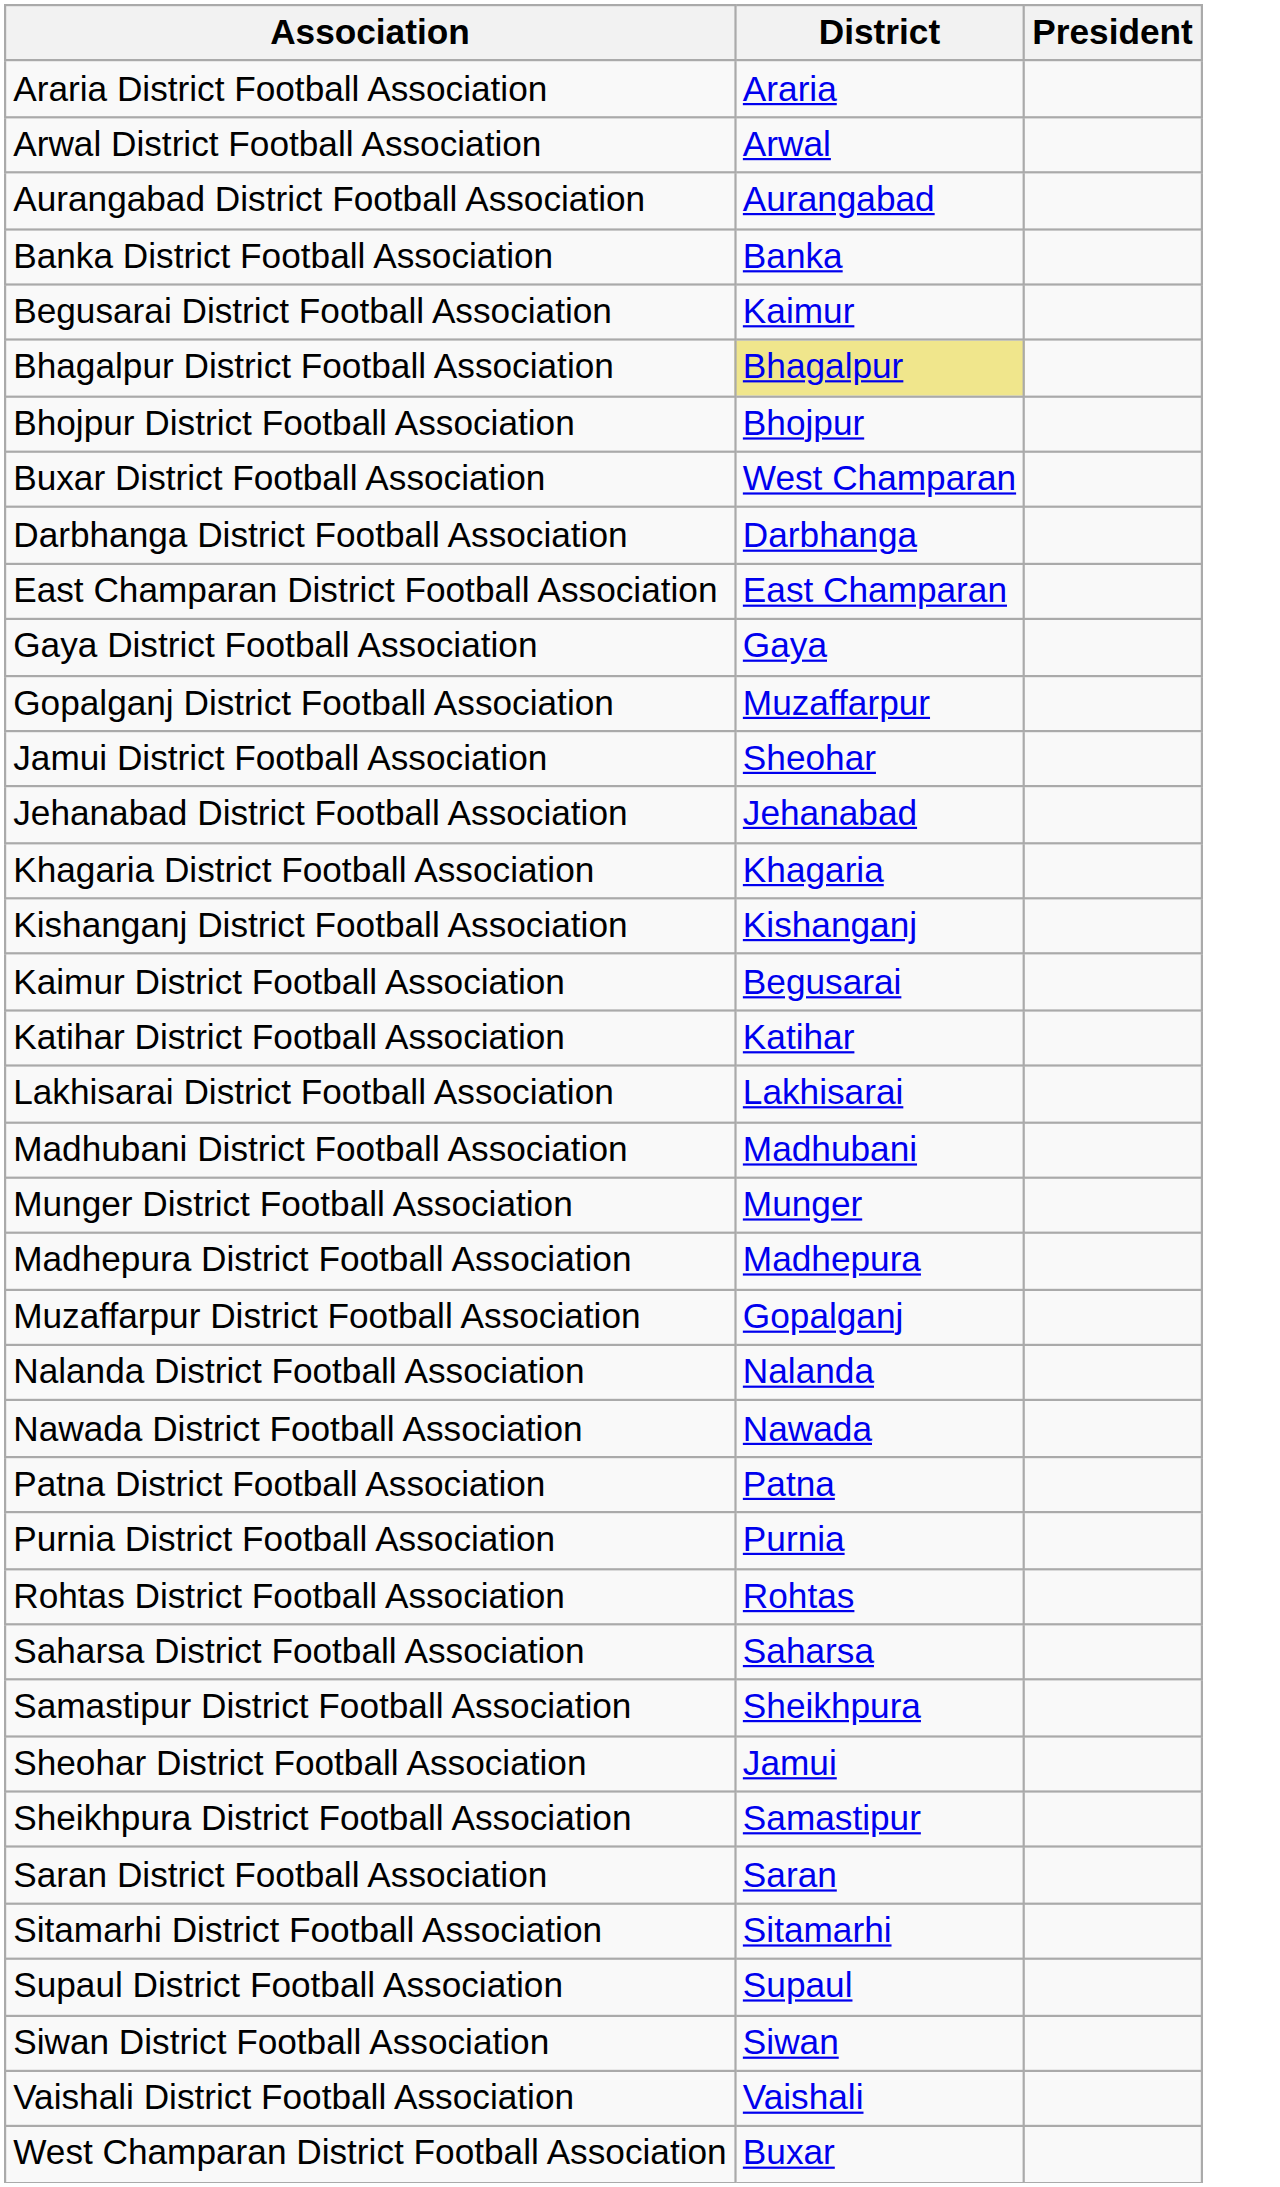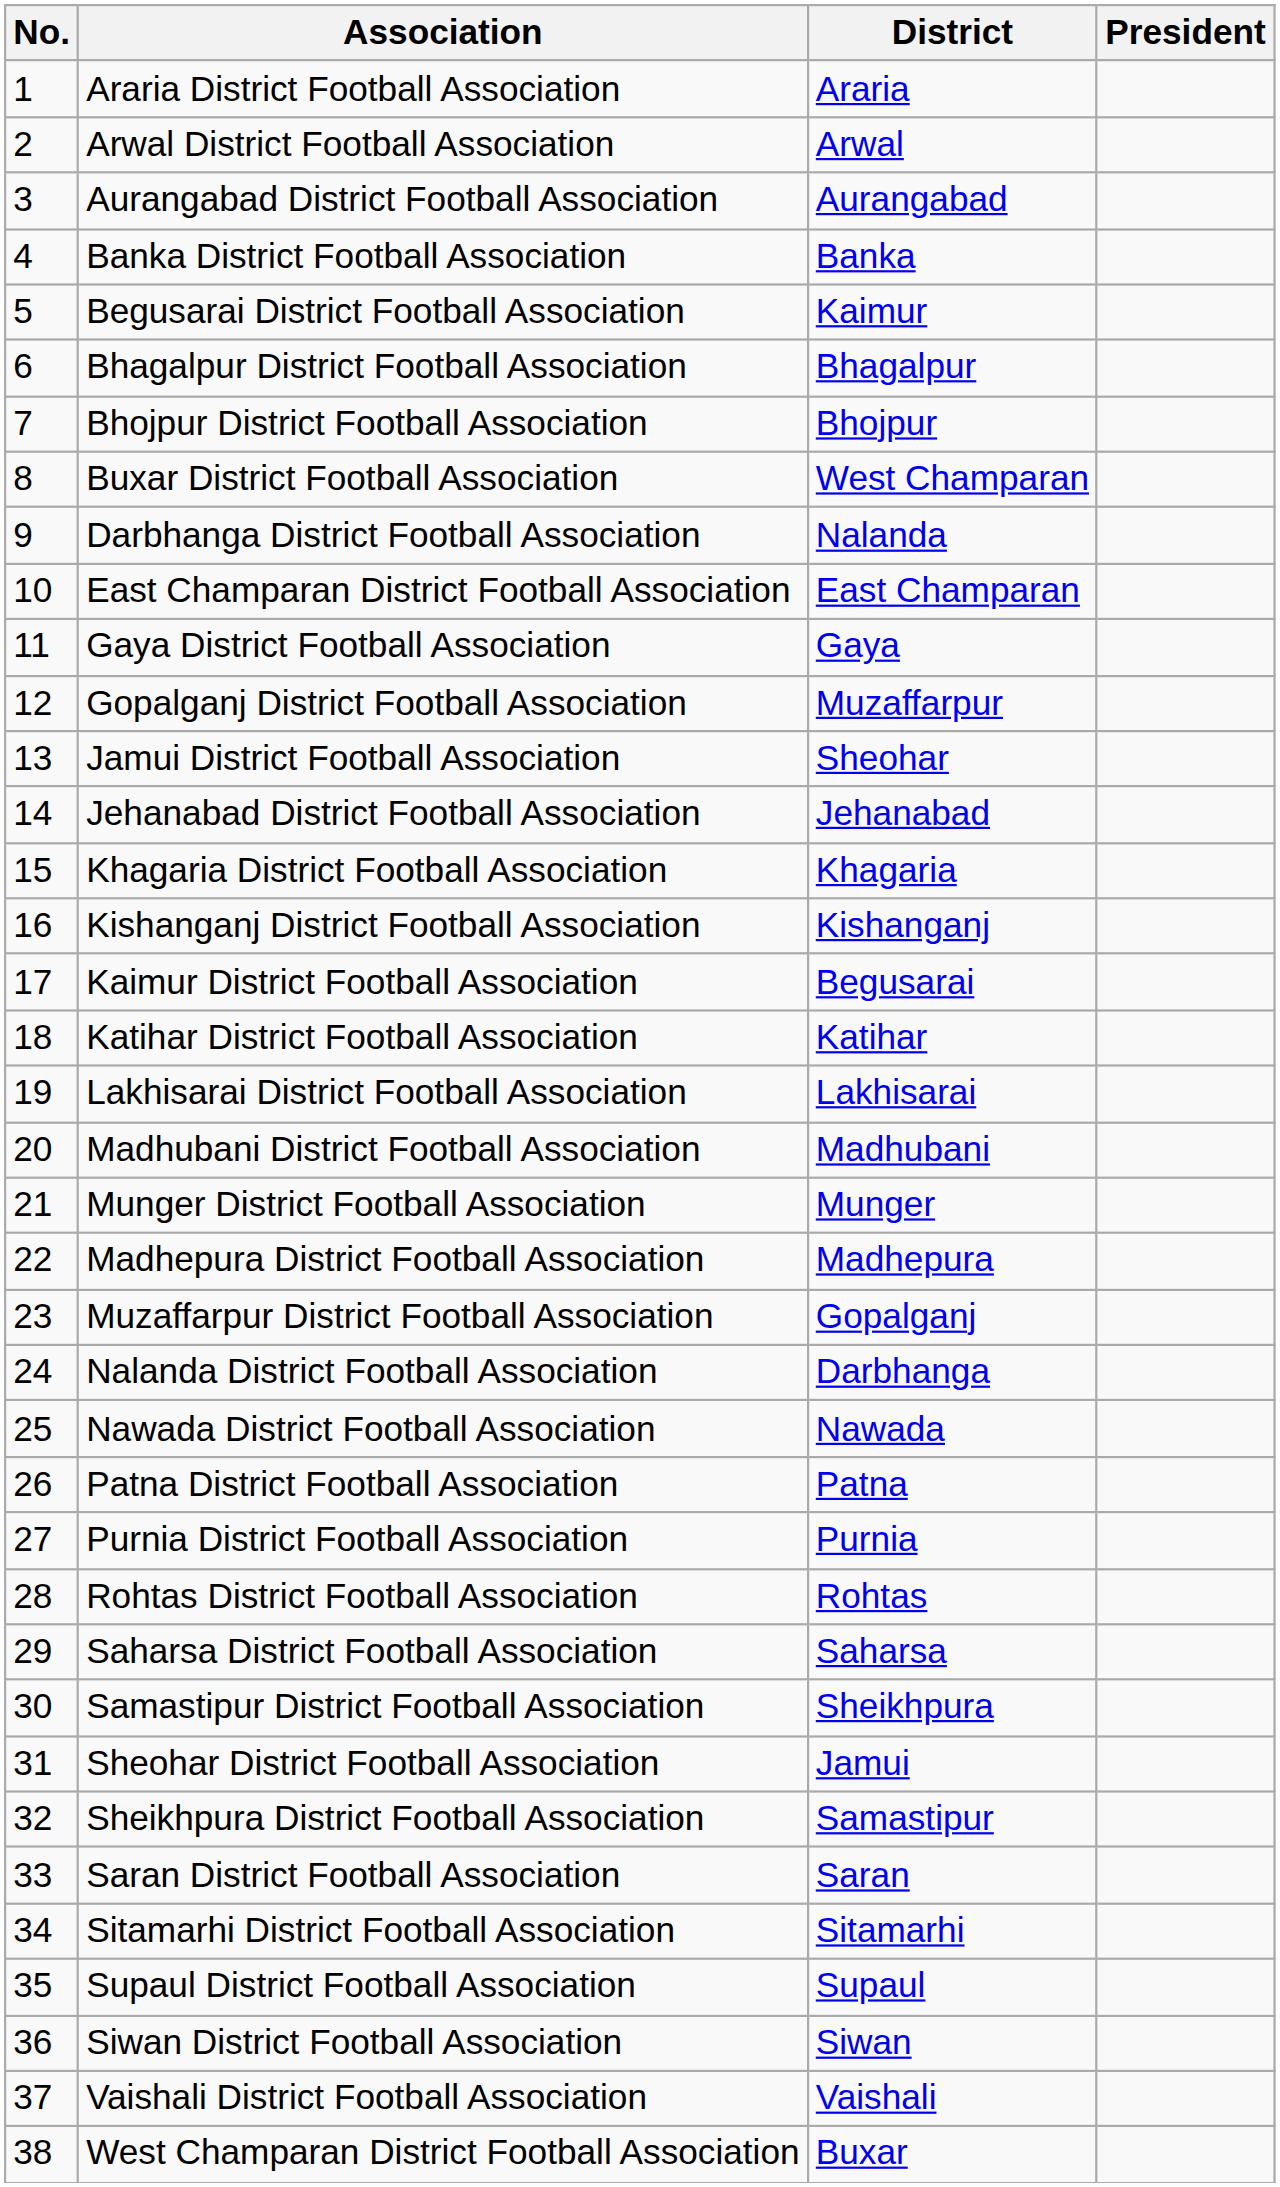+ column: No. | 1 | 2 | 3 | 4 | 5 | 6 | 7 | 8 | 9 | 10 | 11 | 12 | 13 | 14 | 15 | 16 | 17 | 18 | 19 | 20 | 21 | 22 | 23 | 24 | 25 | 26 | 27 | 28 | 29 | 30 | 31 | 32 | 33 | 34 | 35 | 36 | 37 | 38
Bhagalpur District Football Association | District: khaki background -> no background
Darbhanga District Football Association | District: Darbhanga -> Nalanda
Nalanda District Football Association | District: Nalanda -> Darbhanga
